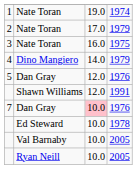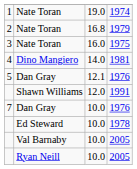2 | column 3: 17.0 -> 16.8
4 | column 4: 1979 -> 1981
5 | column 3: 12.0 -> 12.1
7 | column 3: pink background -> no background
